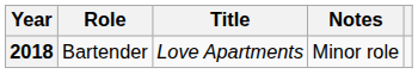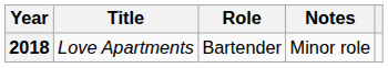columns swapped: Title <-> Role
